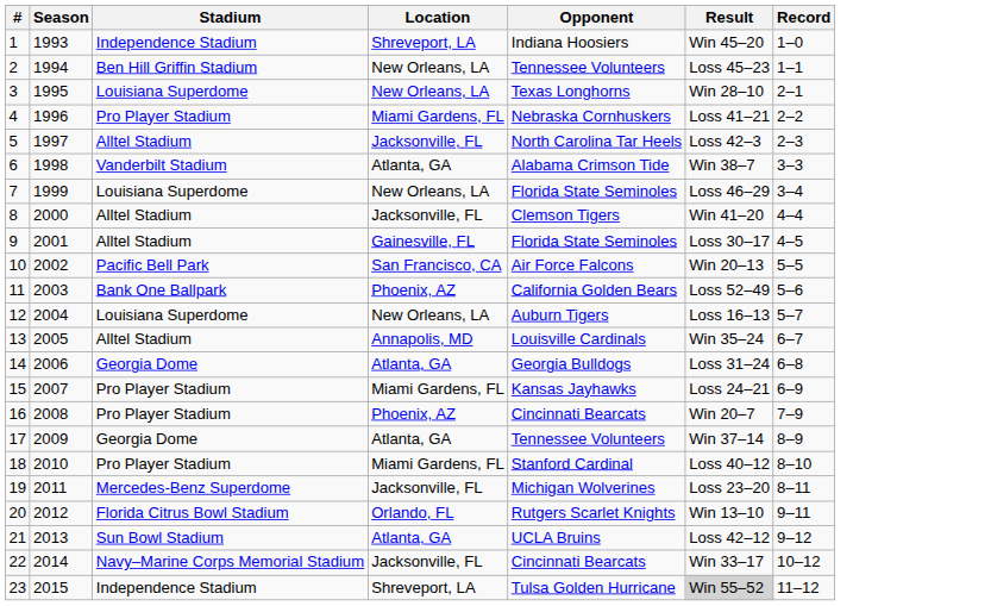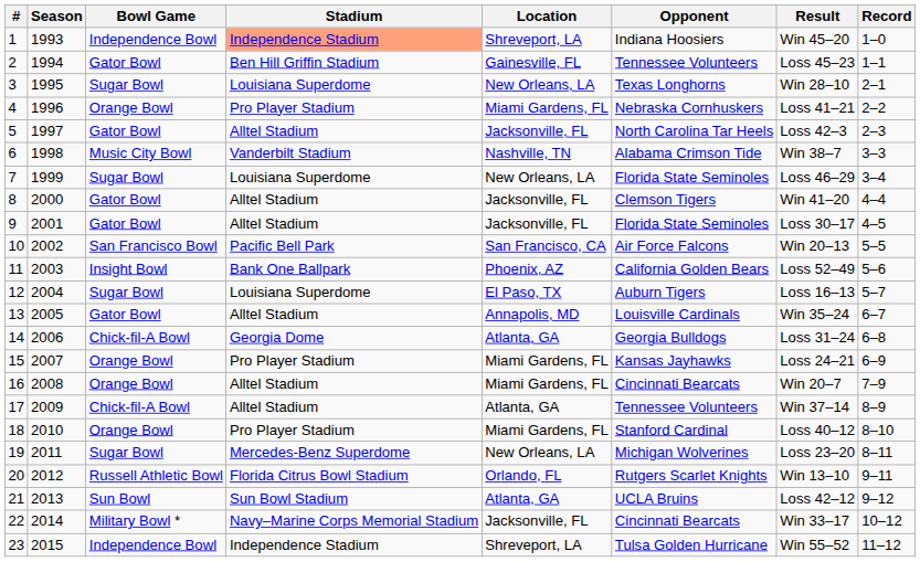+ column: Bowl Game | Independence Bowl | Gator Bowl | Sugar Bowl | Orange Bowl | Gator Bowl | Music City Bowl | Sugar Bowl | Gator Bowl | Gator Bowl | San Francisco Bowl | Insight Bowl | Sugar Bowl | Gator Bowl | Chick-fil-A Bowl | Orange Bowl | Orange Bowl | Chick-fil-A Bowl | Orange Bowl | Sugar Bowl | Russell Athletic Bowl | Sun Bowl | Military Bowl * | Independence Bowl
1 | Stadium: no background -> lightsalmon background
2 | Location: New Orleans, LA -> Gainesville, FL
6 | Location: Atlanta, GA -> Nashville, TN
9 | Location: Gainesville, FL -> Jacksonville, FL
12 | Location: New Orleans, LA -> El Paso, TX
16 | Stadium: Pro Player Stadium -> Alltel Stadium
16 | Location: Phoenix, AZ -> Miami Gardens, FL
17 | Stadium: Georgia Dome -> Alltel Stadium
19 | Location: Jacksonville, FL -> New Orleans, LA
23 | Result: lightgrey background -> no background
